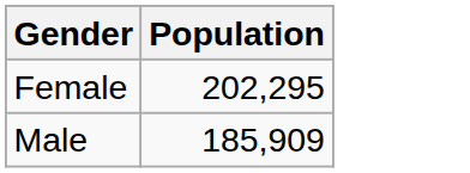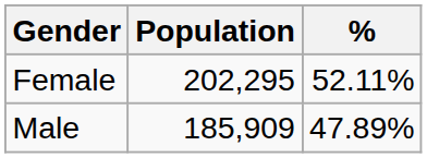+ column: % | 52.11% | 47.89%
